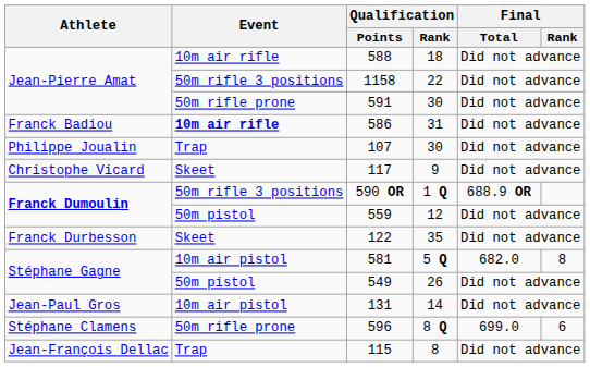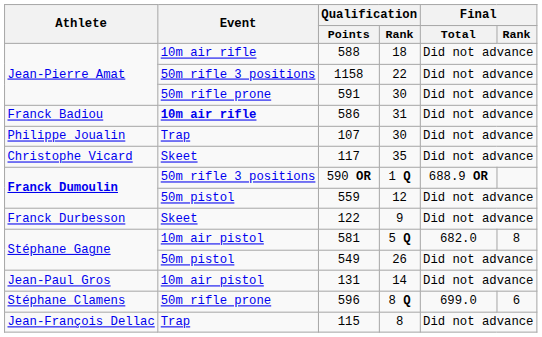117 | Qualification / Rank: 9 -> 35
122 | Qualification / Rank: 35 -> 9
